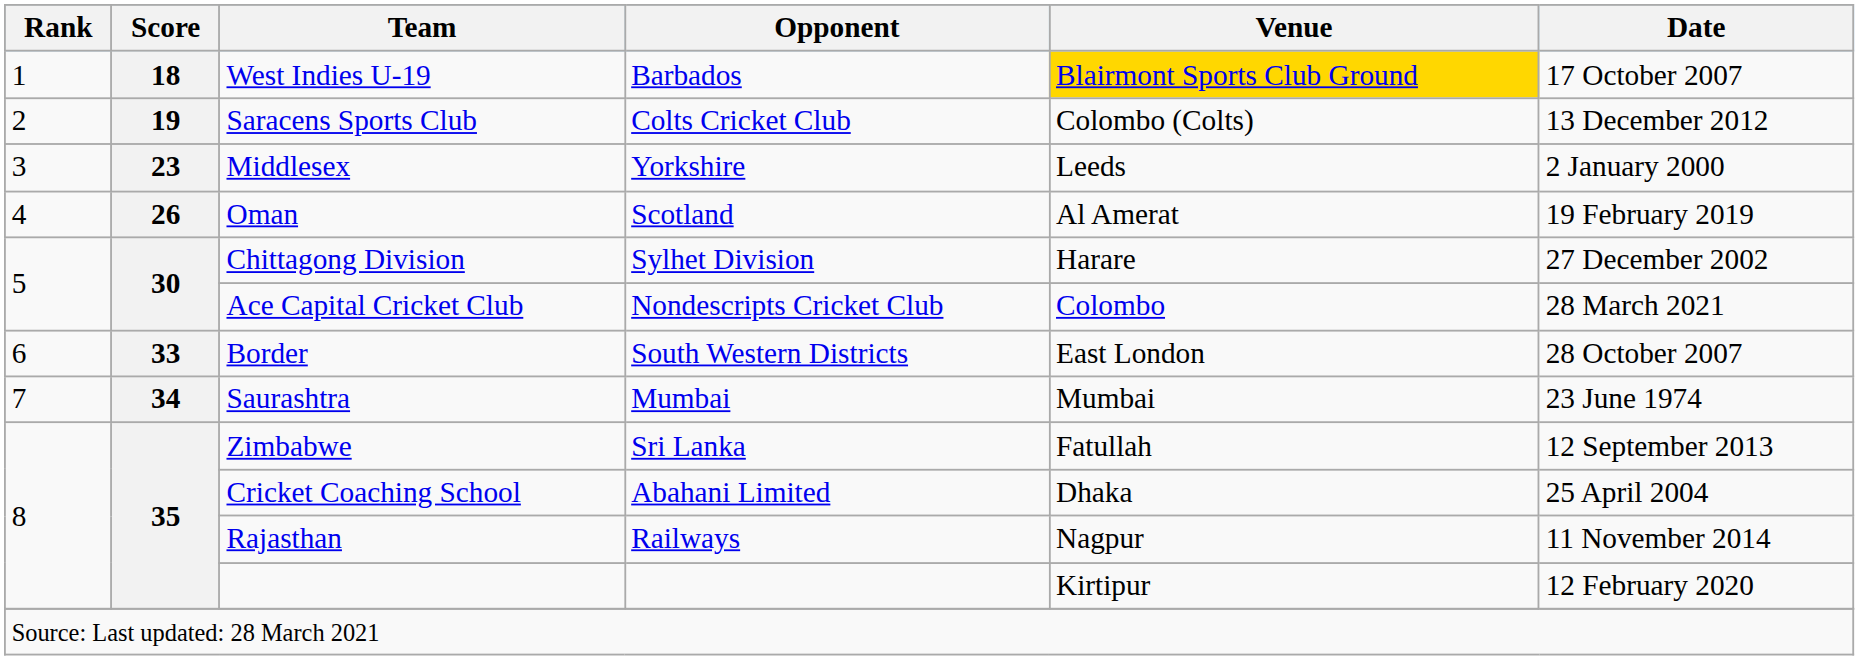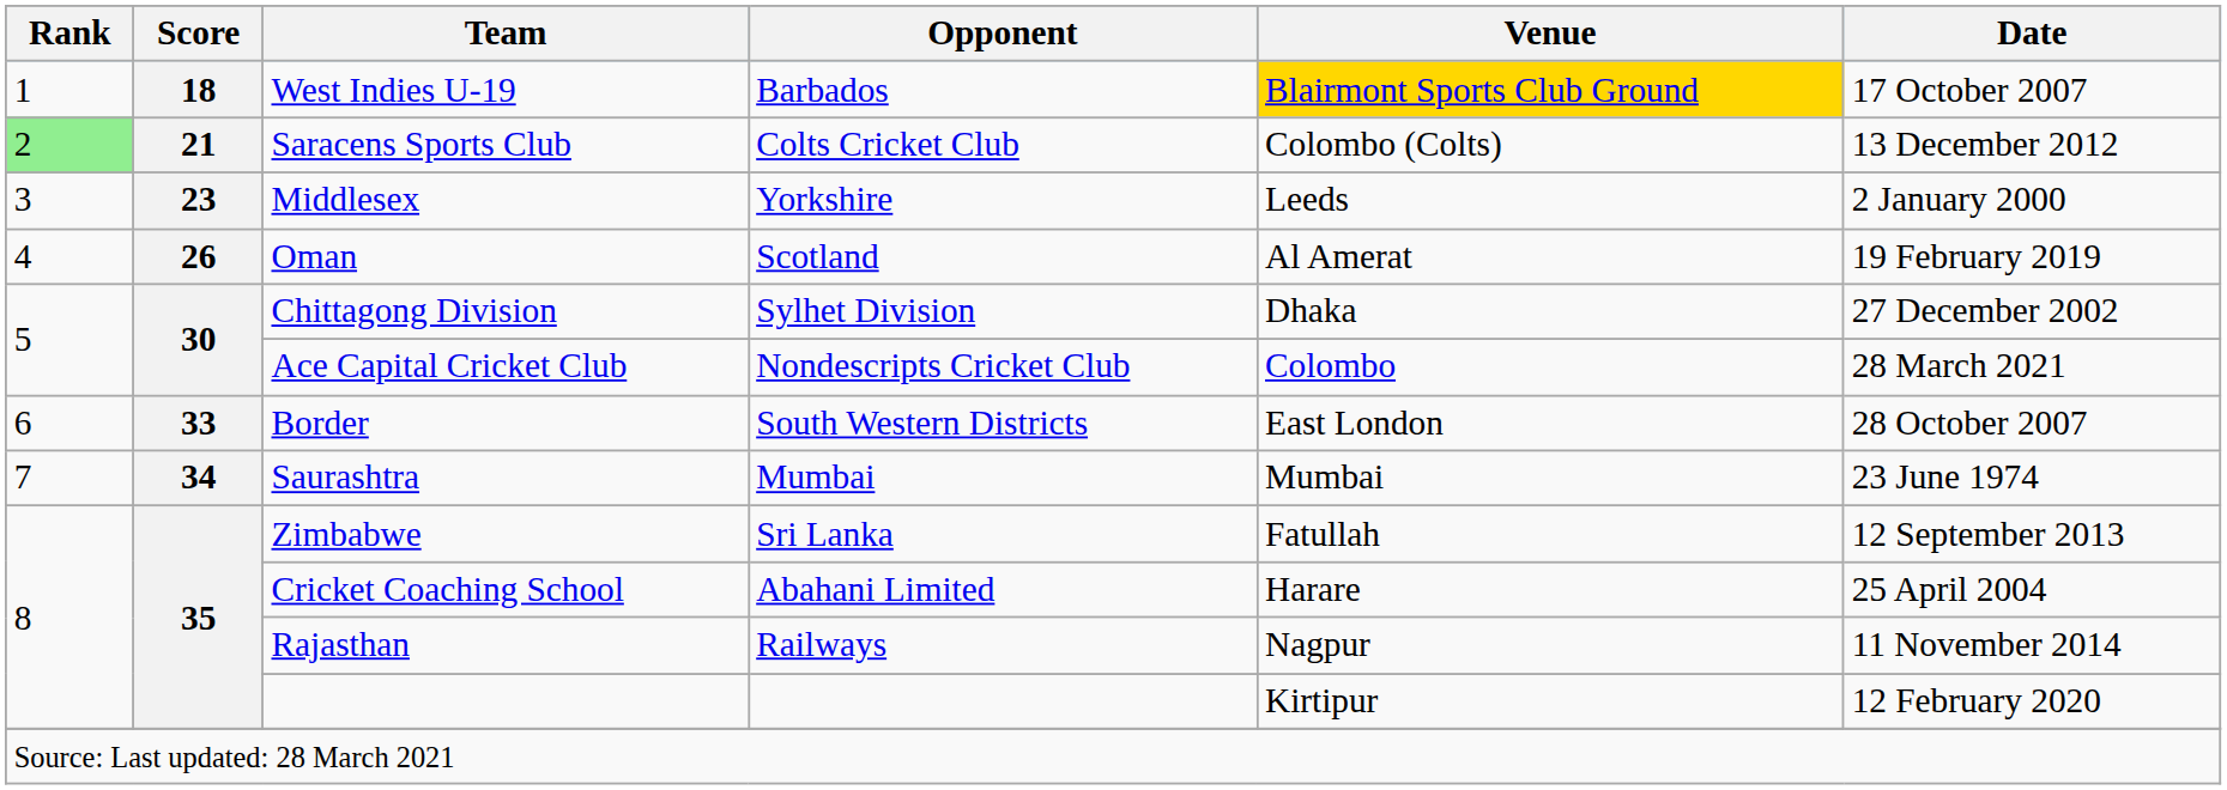Saracens Sports Club | Rank: no background -> lightgreen background
Saracens Sports Club | Score: 19 -> 21
Chittagong Division | Venue: Harare -> Dhaka
Cricket Coaching School | Venue: Dhaka -> Harare
